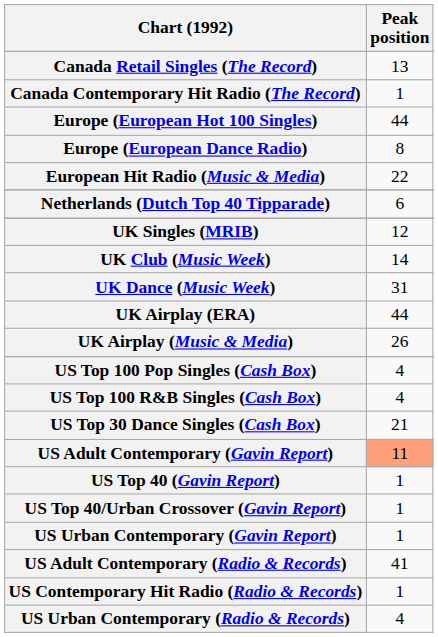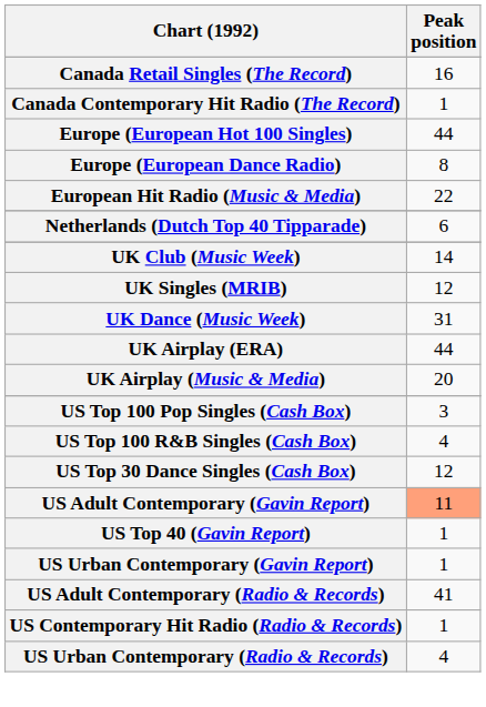Canada Retail Singles (The Record) | Peak position: 13 -> 16
rows swapped: UK Singles (MRIB) <-> UK Club (Music Week)
UK Airplay (Music & Media) | Peak position: 26 -> 20
US Top 100 Pop Singles (Cash Box) | Peak position: 4 -> 3
US Top 30 Dance Singles (Cash Box) | Peak position: 21 -> 12
- row: US Top 40/Urban Crossover (Gavin Report) | 1
